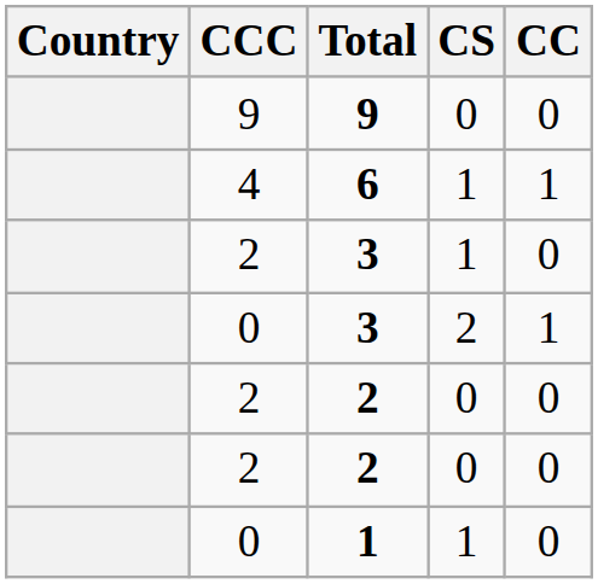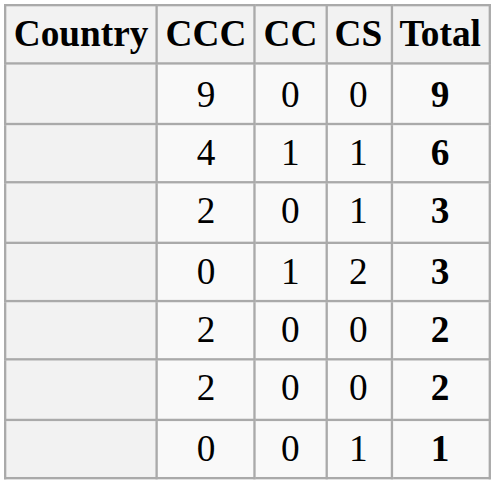columns swapped: CC <-> Total
